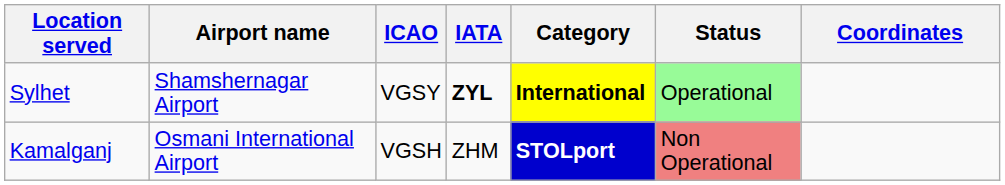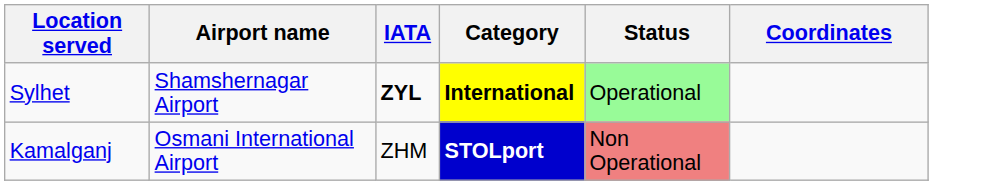- column: ICAO | VGSY | VGSH
